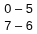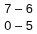rows swapped: 7 – 6 <-> 0 – 5
